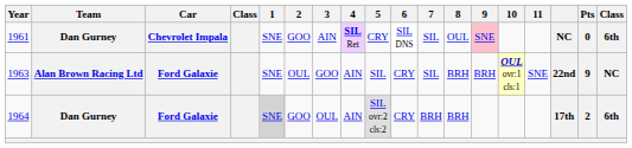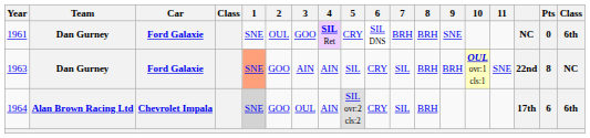1961 | Car: Chevrolet Impala -> Ford Galaxie
1961 | 2: GOO -> OUL
1961 | 3: AIN -> GOO
1961 | 7: SIL -> BRH
1961 | 8: OUL -> BRH
1961 | 9: pink background -> no background
1963 | Team: Alan Brown Racing Ltd -> Dan Gurney
1963 | 1: no background -> lightsalmon background
1963 | 2: OUL -> GOO
1963 | 3: GOO -> AIN
1963 | Pts: 9 -> 8
1964 | Team: Dan Gurney -> Alan Brown Racing Ltd
1964 | Car: Ford Galaxie -> Chevrolet Impala
1964 | 7: BRH -> SIL
1964 | Pts: 2 -> 6
